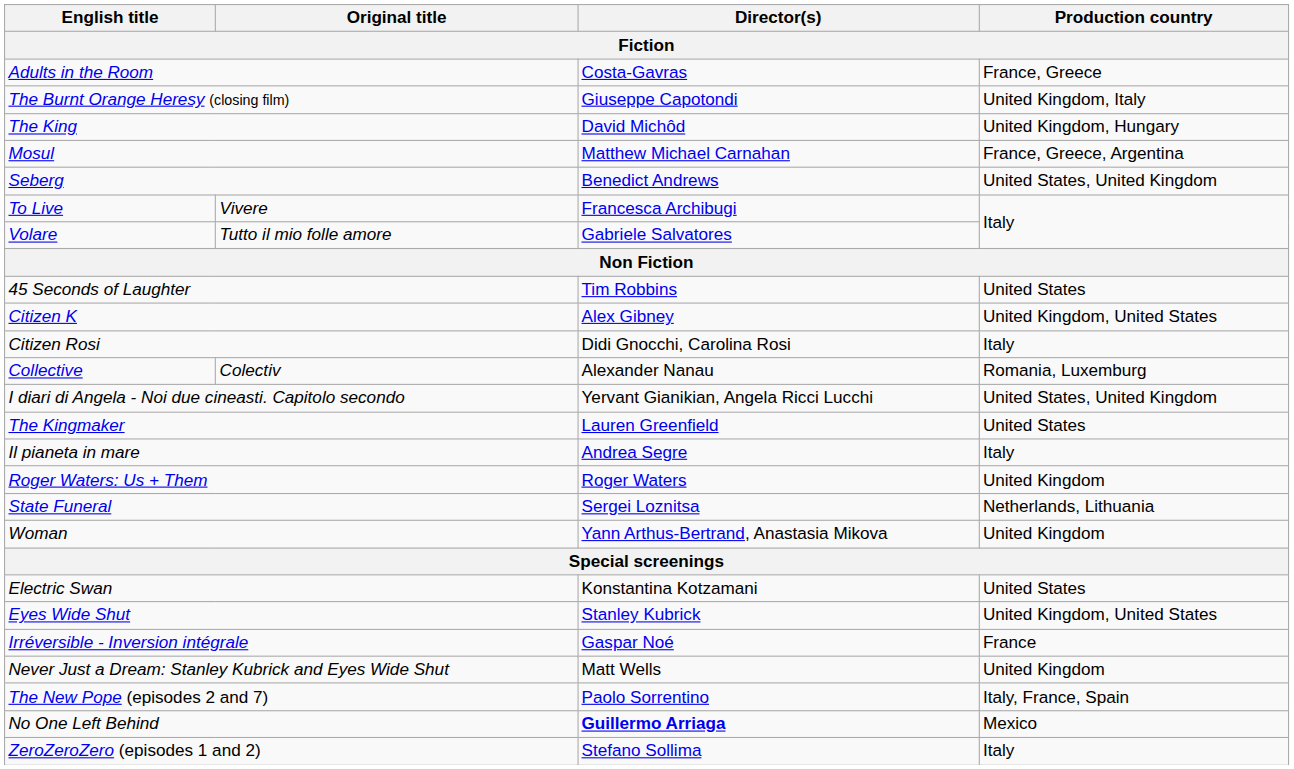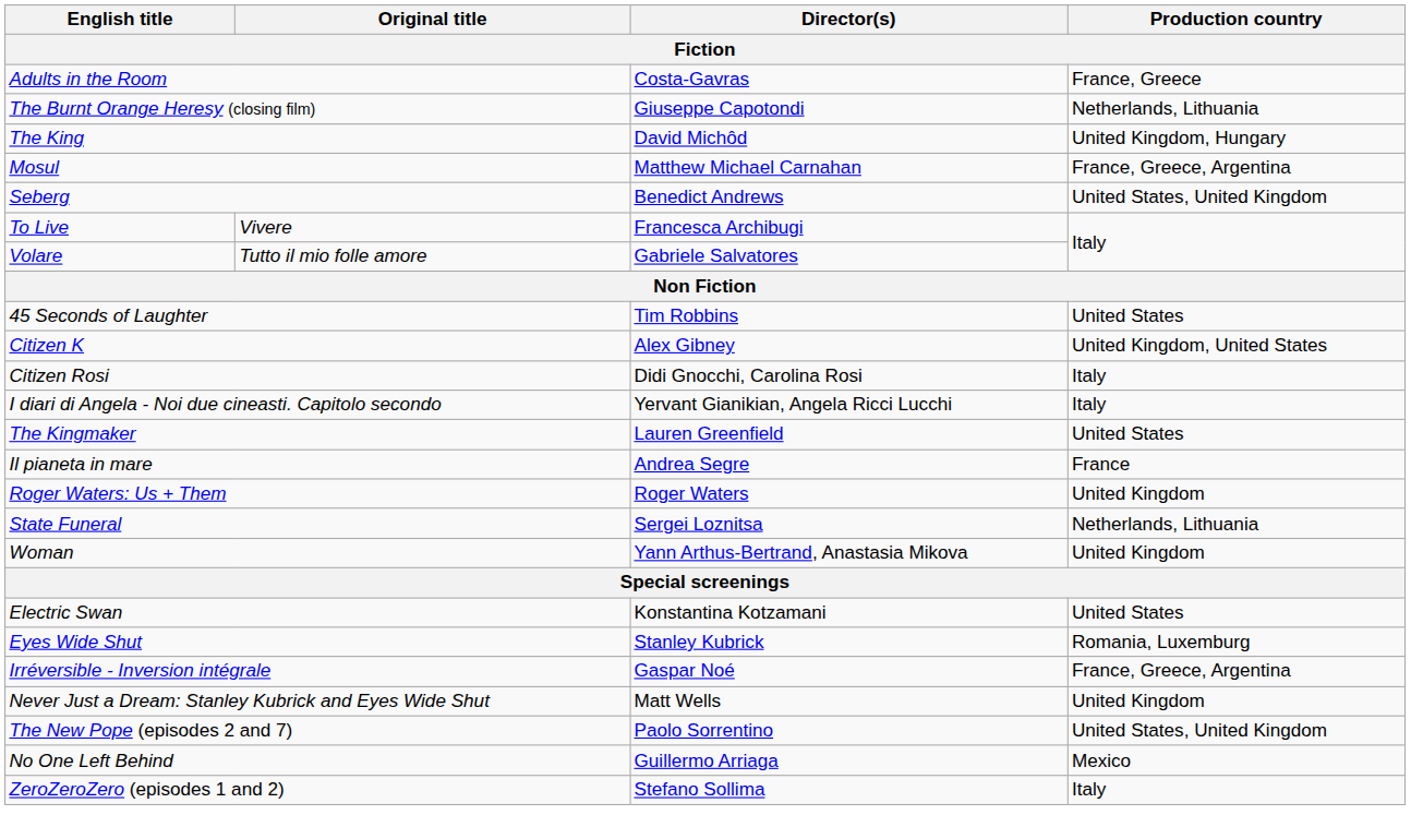The Burnt Orange Heresy (closing film) | Production country: United Kingdom, Italy -> Netherlands, Lithuania
- row: Collective | Colectiv | Alexander Nanau | Romania, Luxemburg
I diari di Angela - Noi due cineasti. Capitolo secondo | Production country: United States, United Kingdom -> Italy
Il pianeta in mare | Production country: Italy -> France
Eyes Wide Shut | Production country: United Kingdom, United States -> Romania, Luxemburg
Irréversible - Inversion intégrale | Production country: France -> France, Greece, Argentina
The New Pope (episodes 2 and 7) | Production country: Italy, France, Spain -> United States, United Kingdom
No One Left Behind | Director(s): bold -> normal
